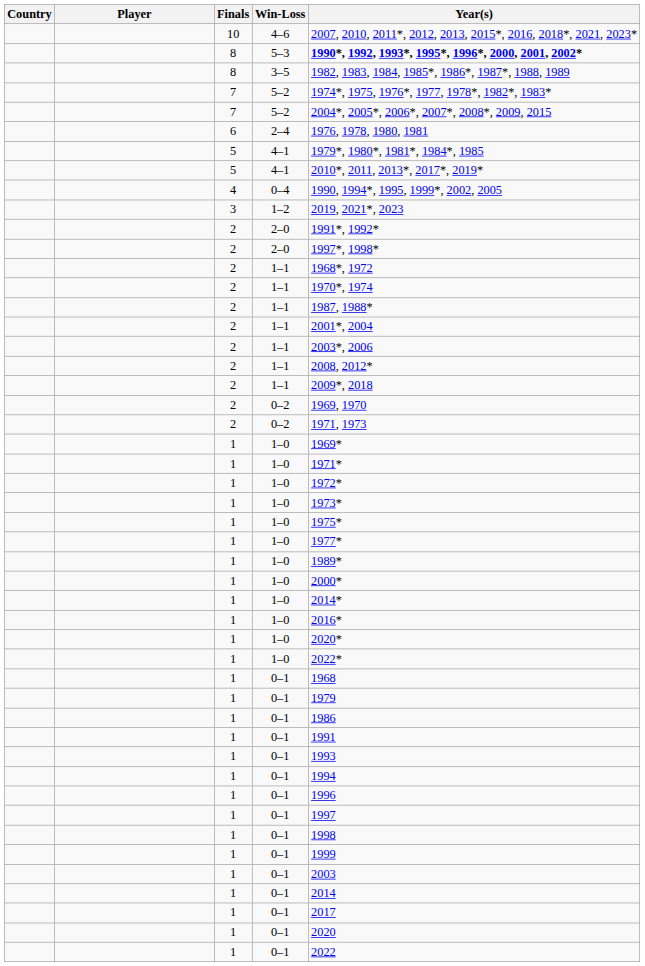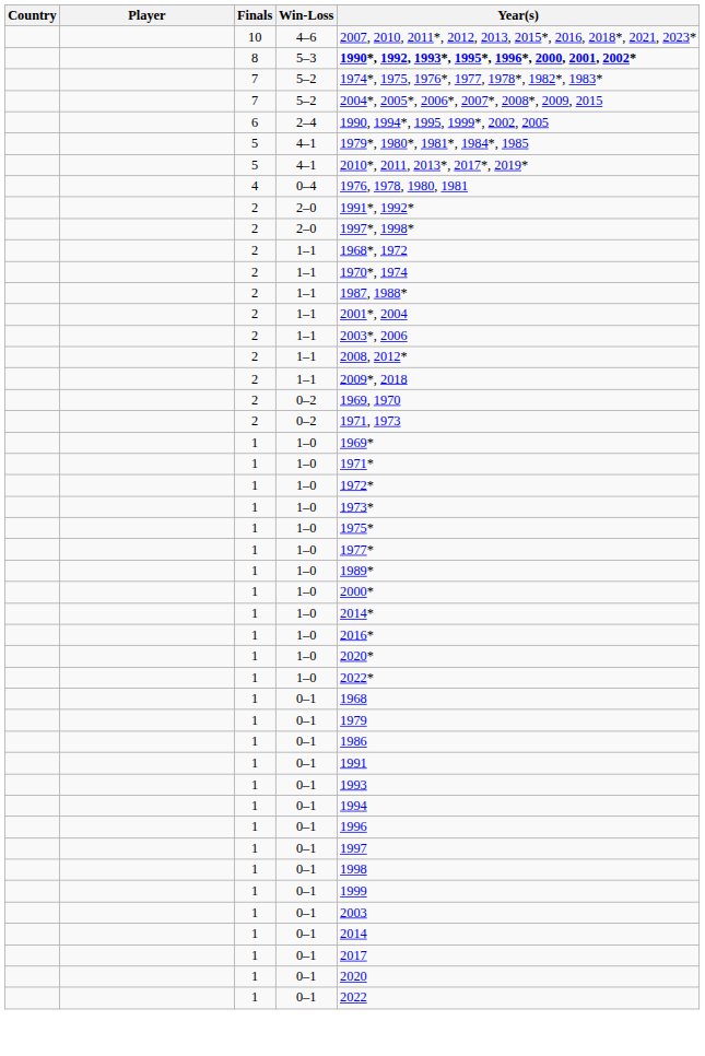- row: 8 | 3–5 | 1982, 1983, 1984, 1985*, 1986*, 1987*, 1988, 1989
2–4 | Year(s): 1976, 1978, 1980, 1981 -> 1990, 1994*, 1995, 1999*, 2002, 2005
0–4 | Year(s): 1990, 1994*, 1995, 1999*, 2002, 2005 -> 1976, 1978, 1980, 1981
- row: 3 | 1–2 | 2019, 2021*, 2023
